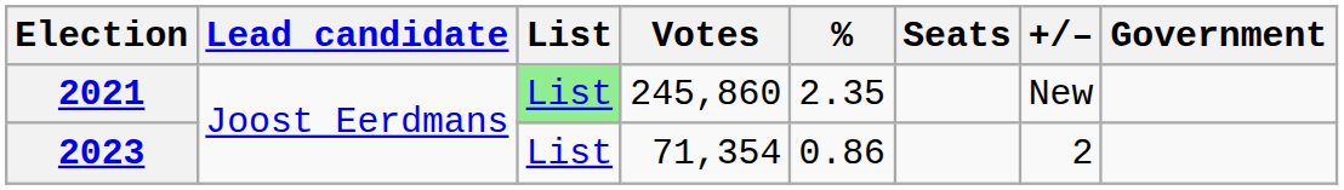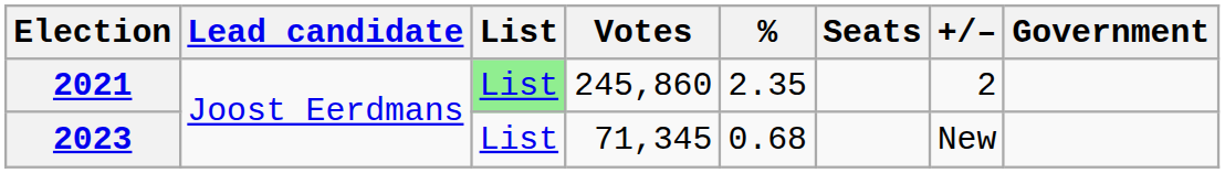2021 | +/–: New -> 2
2023 | Votes: 71,354 -> 71,345
2023 | %: 0.86 -> 0.68
2023 | +/–: 2 -> New
